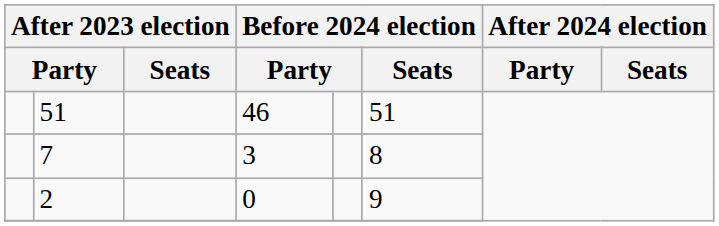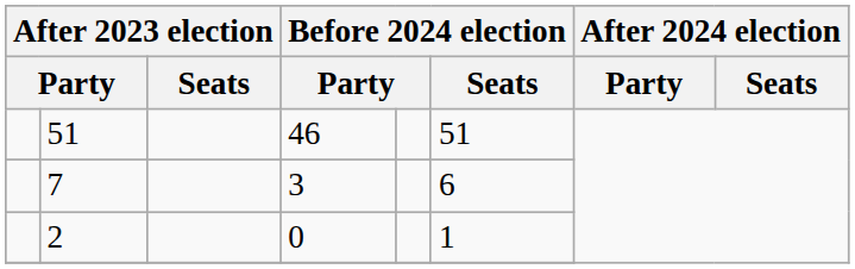7 | Before 2024 election / Seats: 8 -> 6
2 | Before 2024 election / Seats: 9 -> 1
